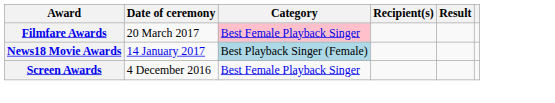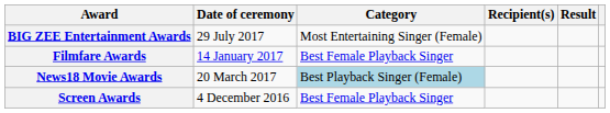+ row: BIG ZEE Entertainment Awards | 29 July 2017 | Most Entertaining Singer (Female)
Filmfare Awards | Date of ceremony: 20 March 2017 -> 14 January 2017
Filmfare Awards | Category: pink background -> no background
News18 Movie Awards | Date of ceremony: 14 January 2017 -> 20 March 2017
